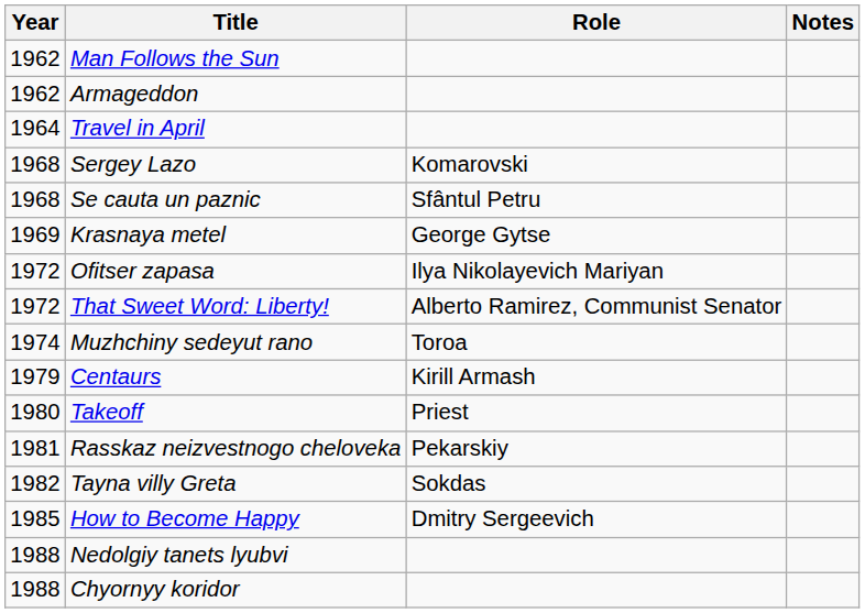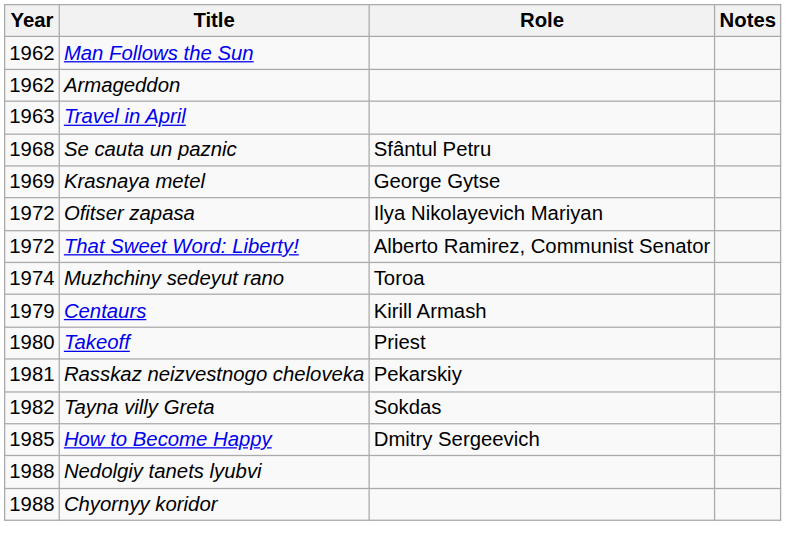Travel in April | Year: 1964 -> 1963
- row: 1968 | Sergey Lazo | Komarovski
